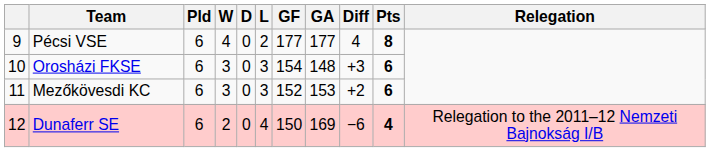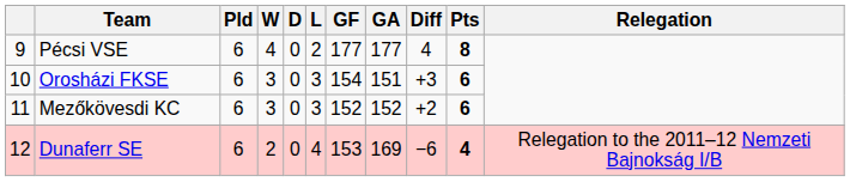Orosházi FKSE | GA: 148 -> 151
Mezőkövesdi KC | GA: 153 -> 152
Dunaferr SE | GF: 150 -> 153
